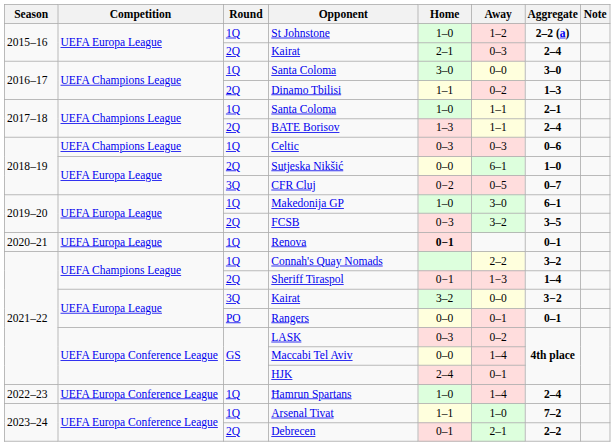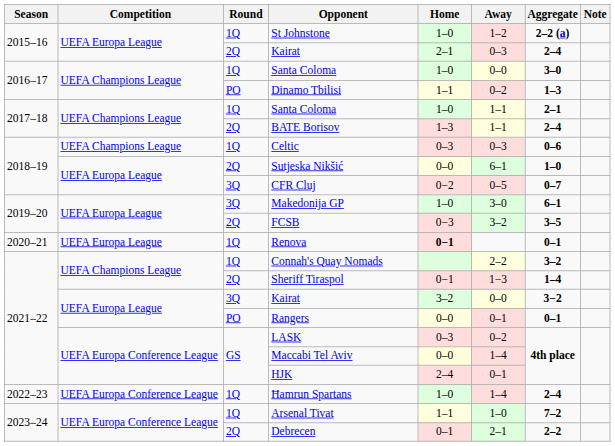2016–17 / Santa Coloma | Home: 3–0 -> 1–0
Dinamo Tbilisi | Round: 2Q -> PO
Makedonija GP | Round: 1Q -> 3Q
